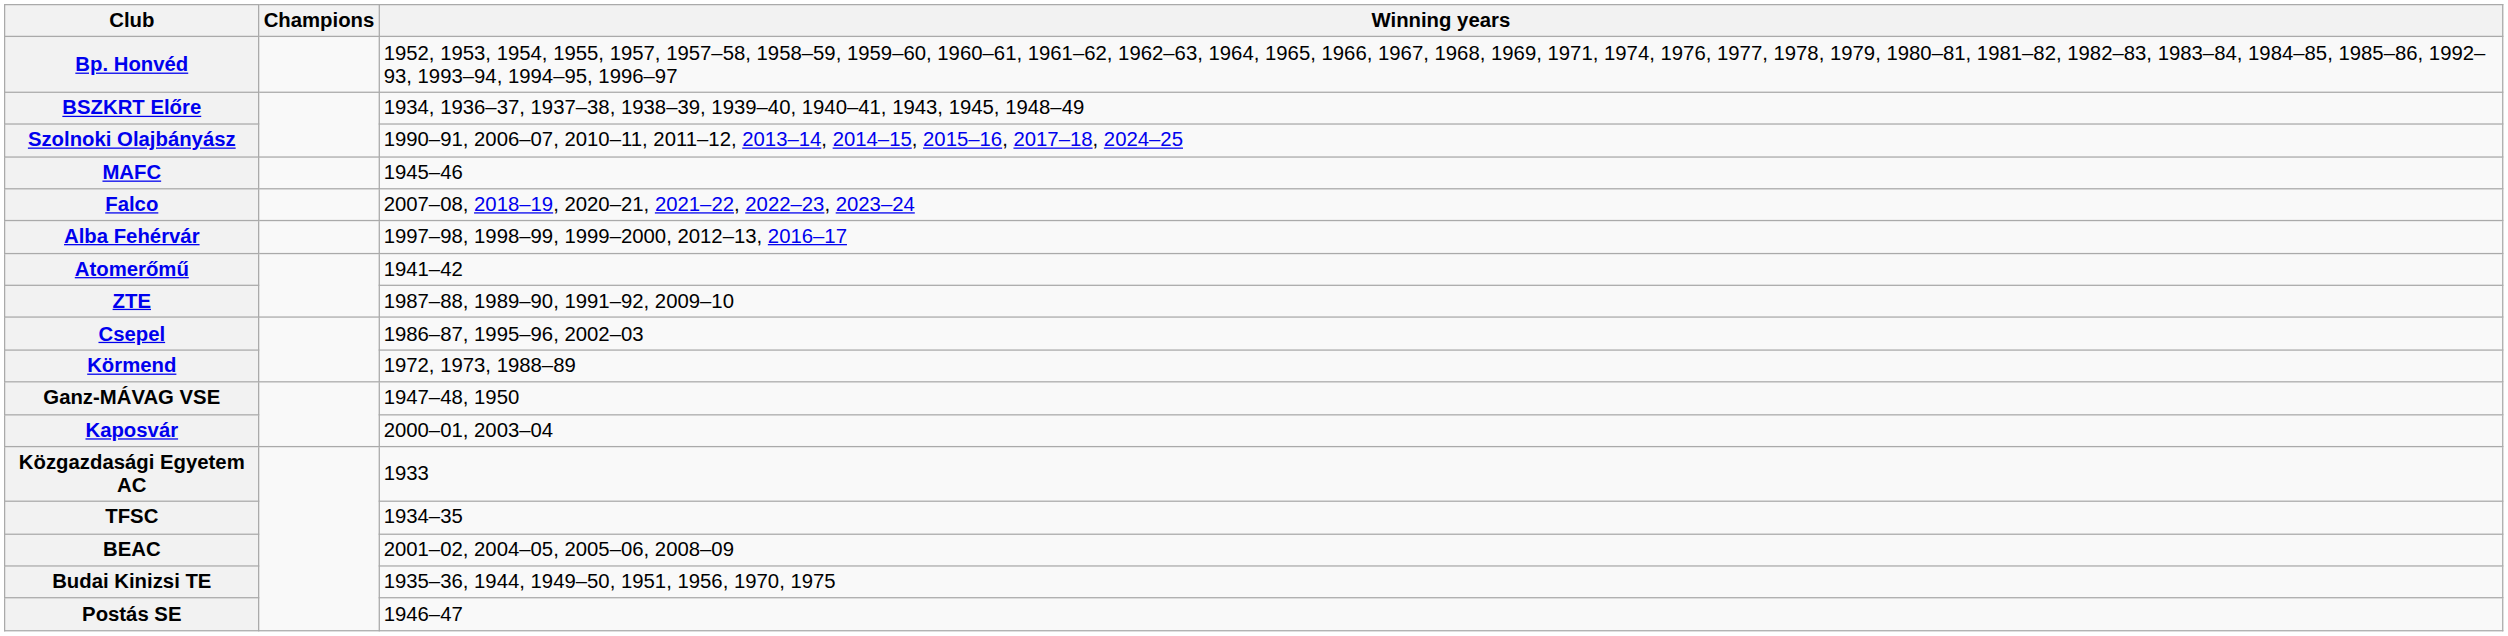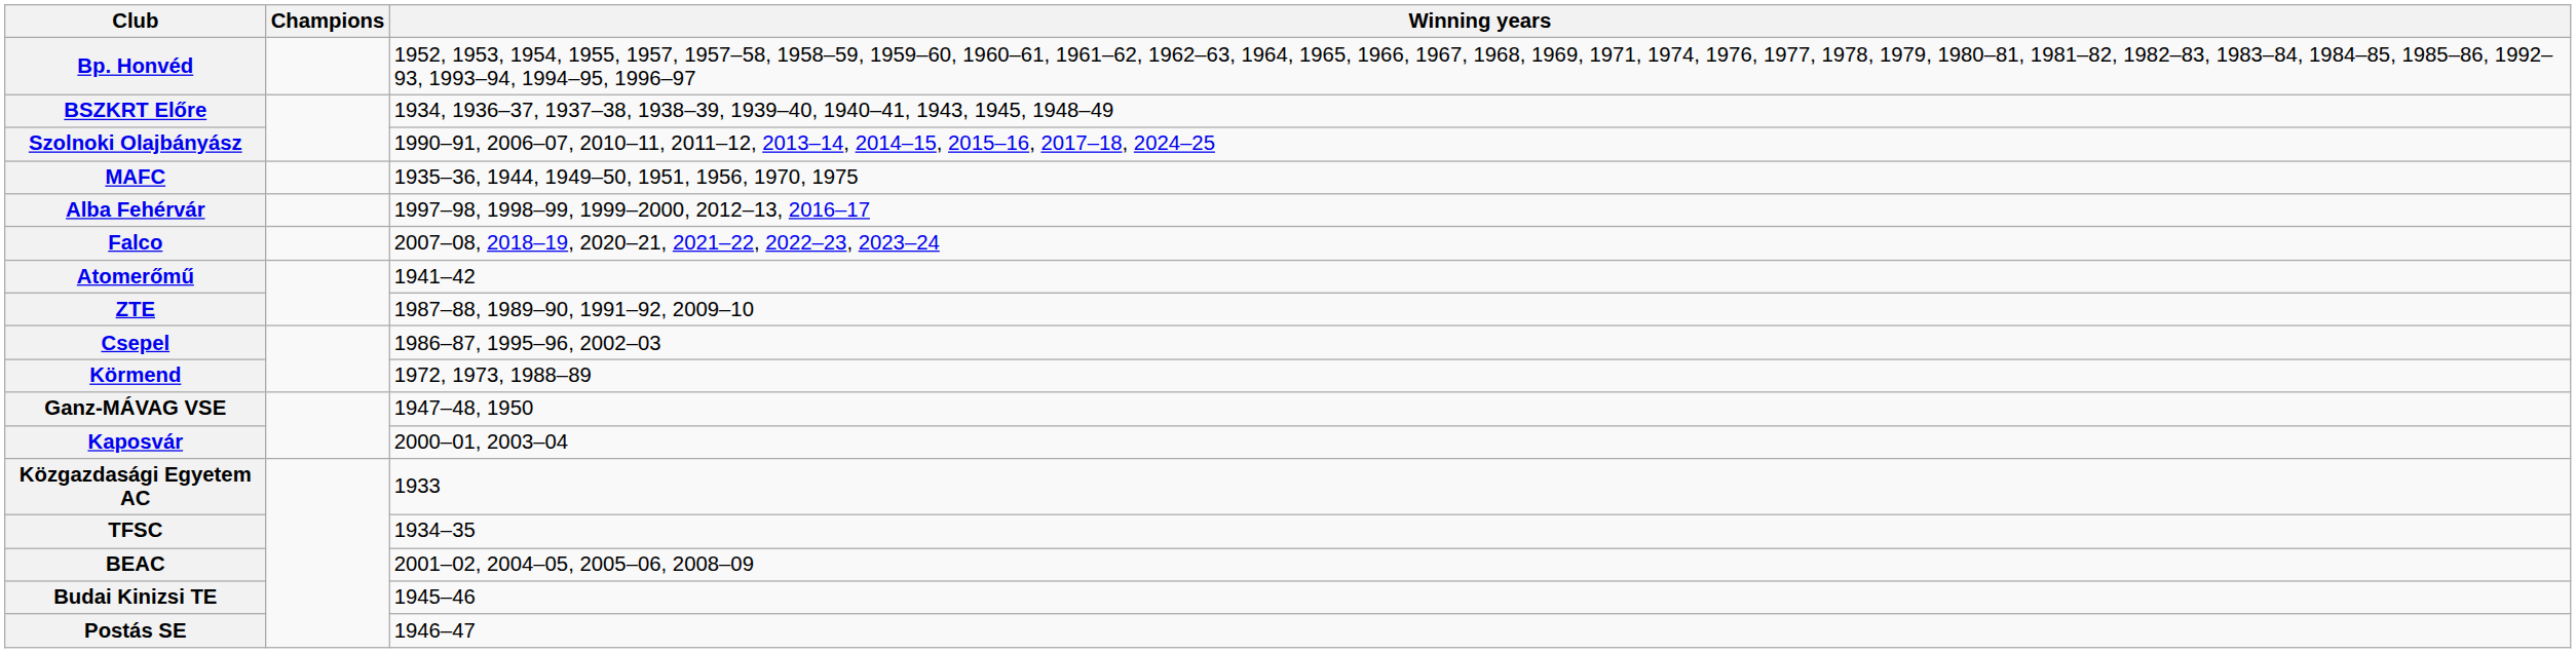MAFC | Winning years: 1945–46 -> 1935–36, 1944, 1949–50, 1951, 1956, 1970, 1975
rows swapped: Falco <-> Alba Fehérvár
Budai Kinizsi TE | Winning years: 1935–36, 1944, 1949–50, 1951, 1956, 1970, 1975 -> 1945–46
